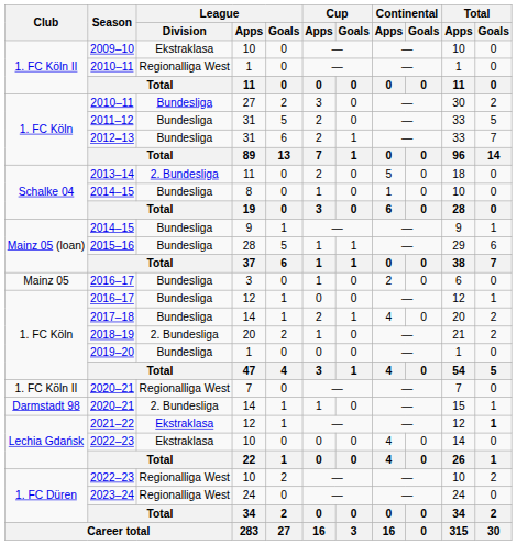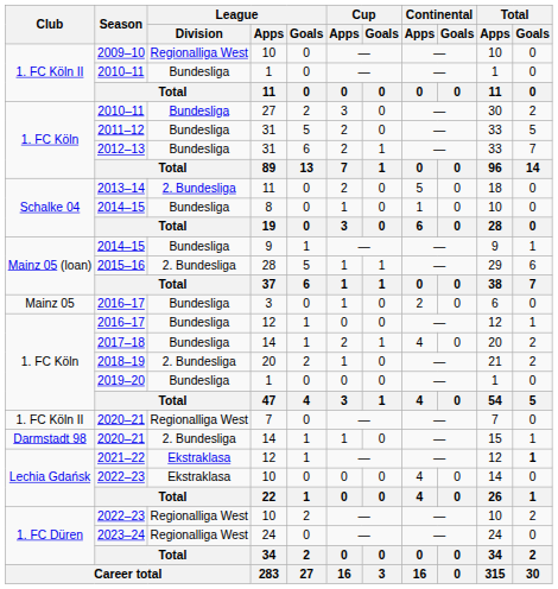2009–10 | League / Division: Ekstraklasa -> Regionalliga West
1. FC Köln II / 2010–11 | League / Division: Regionalliga West -> Bundesliga
2015–16 | League / Division: Bundesliga -> 2. Bundesliga
